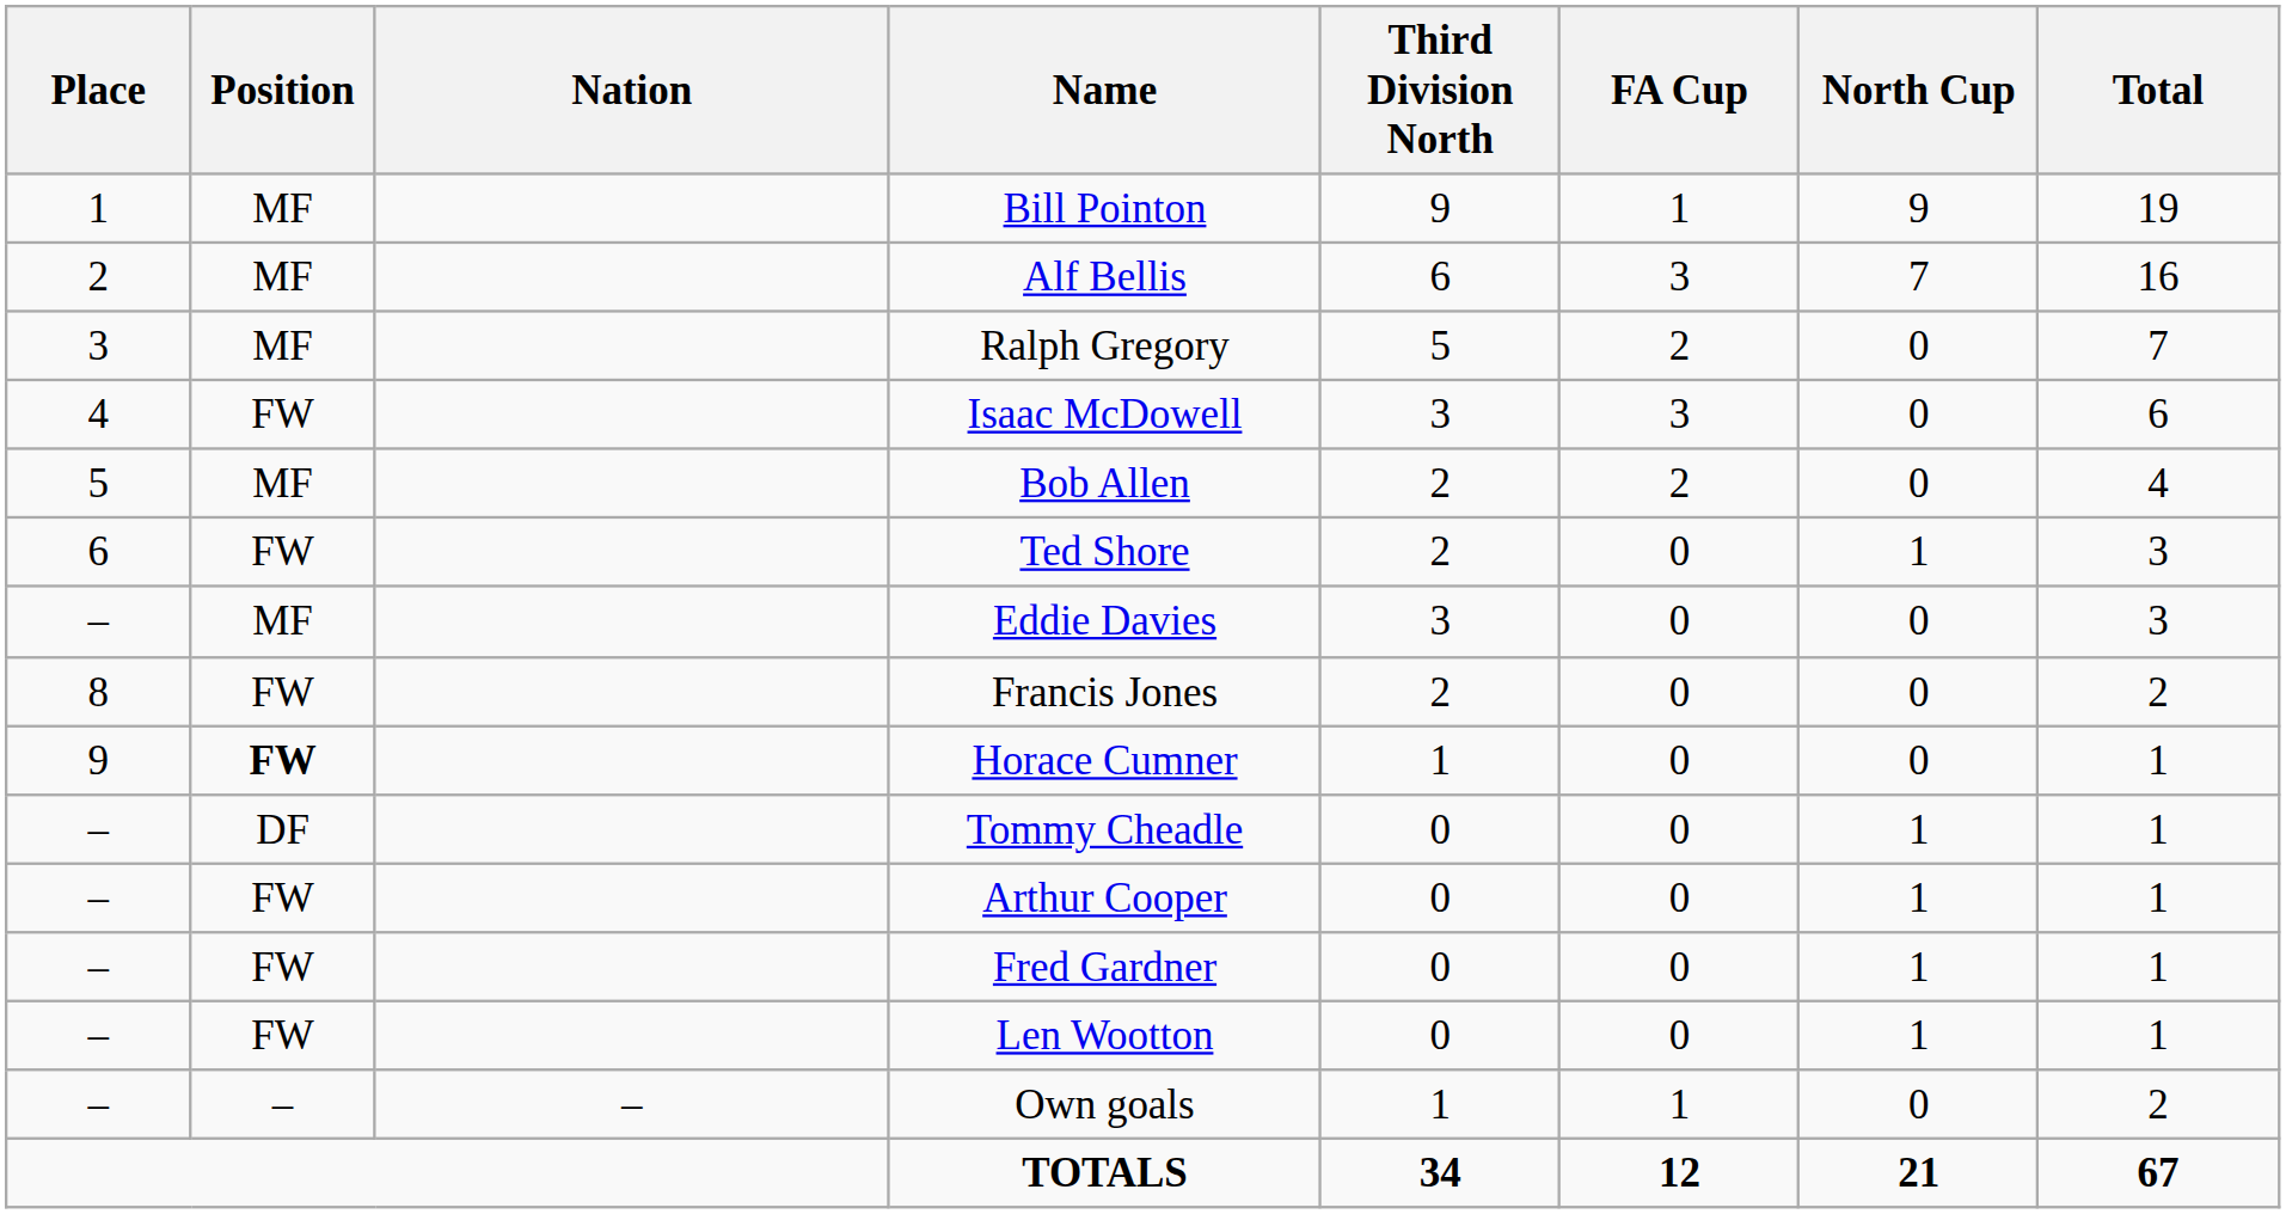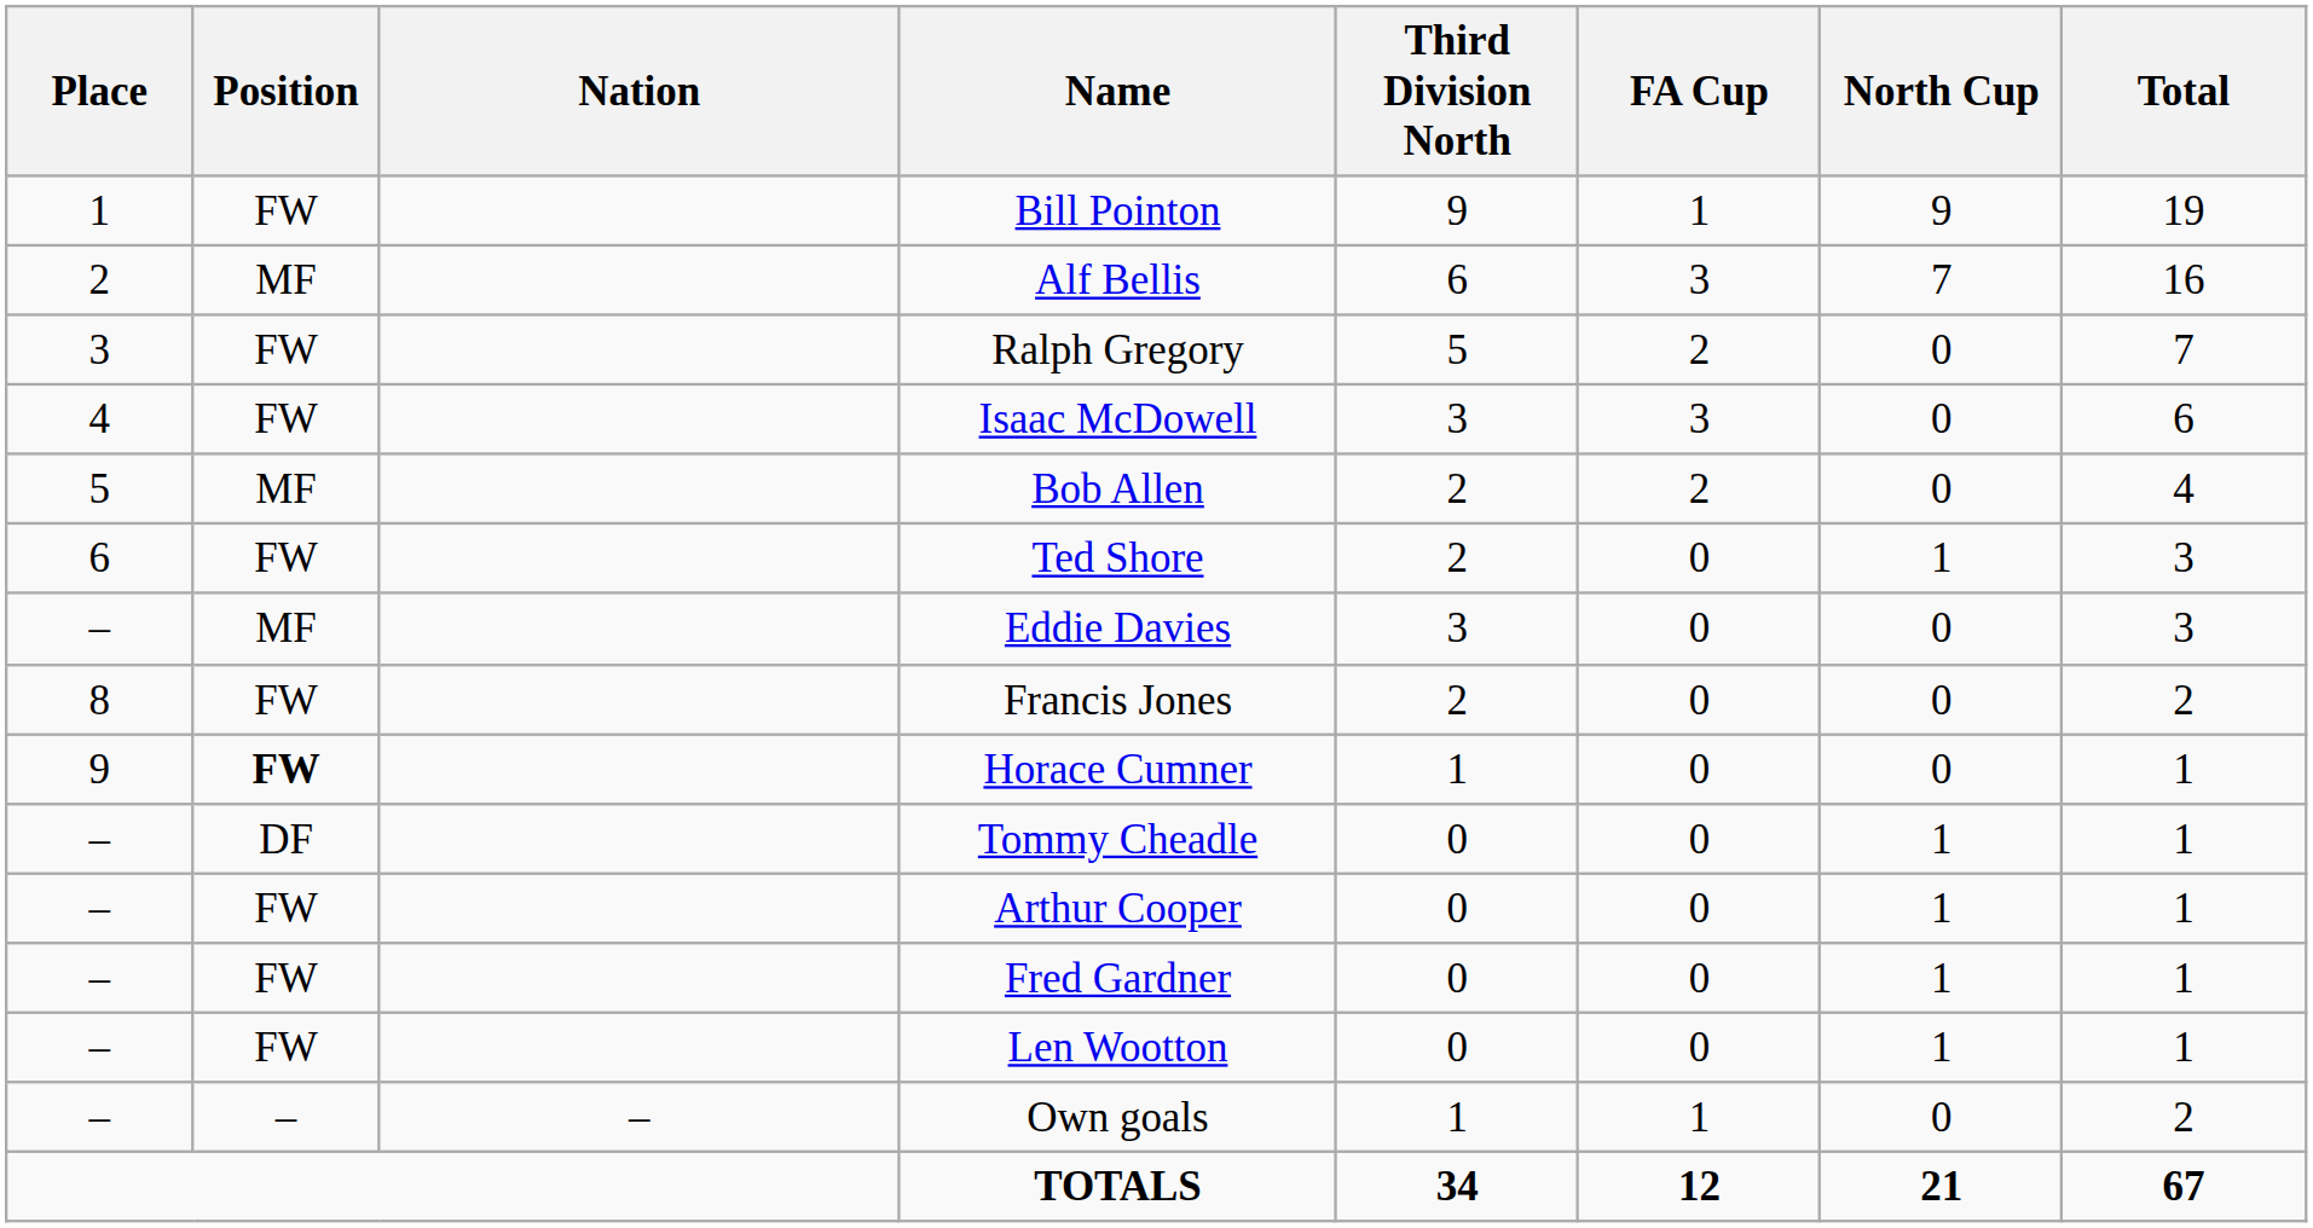Bill Pointon | Position: MF -> FW
Ralph Gregory | Position: MF -> FW
